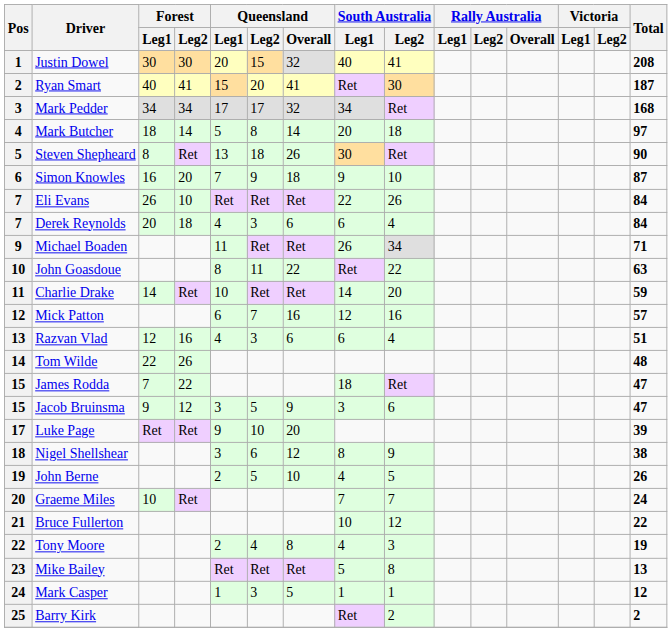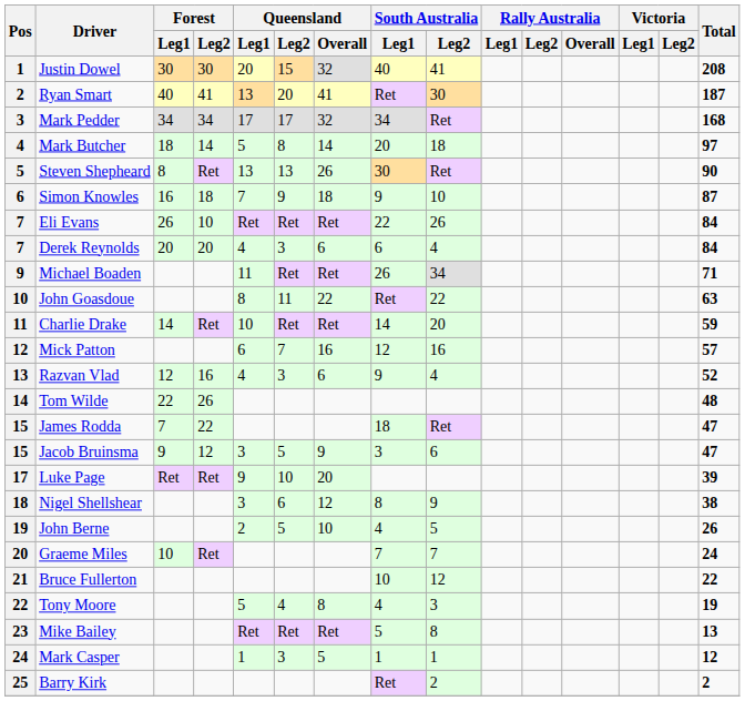Ryan Smart | Queensland / Leg1: 15 -> 13
Steven Shepheard | Queensland / Leg2: 18 -> 13
Simon Knowles | Forest / Leg2: 20 -> 18
Derek Reynolds | Forest / Leg2: 18 -> 20
Razvan Vlad | South Australia / Leg1: 6 -> 9
Razvan Vlad | Total: 51 -> 52
Tony Moore | Queensland / Leg1: 2 -> 5
